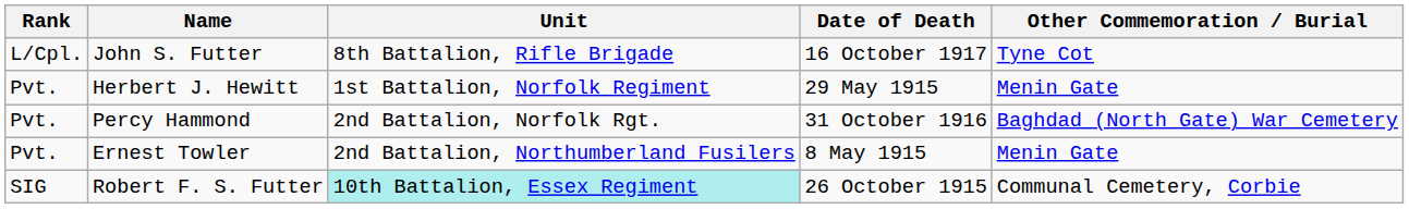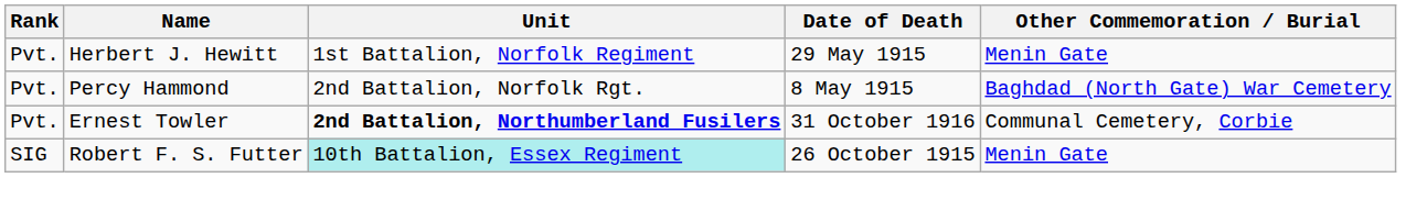- row: L/Cpl. | John S. Futter | 8th Battalion, Rifle Brigade | 16 October 1917 | Tyne Cot
Percy Hammond | Date of Death: 31 October 1916 -> 8 May 1915
Ernest Towler | Unit: normal -> bold
Ernest Towler | Date of Death: 8 May 1915 -> 31 October 1916
Ernest Towler | Other Commemoration / Burial: Menin Gate -> Communal Cemetery, Corbie
Robert F. S. Futter | Other Commemoration / Burial: Communal Cemetery, Corbie -> Menin Gate
